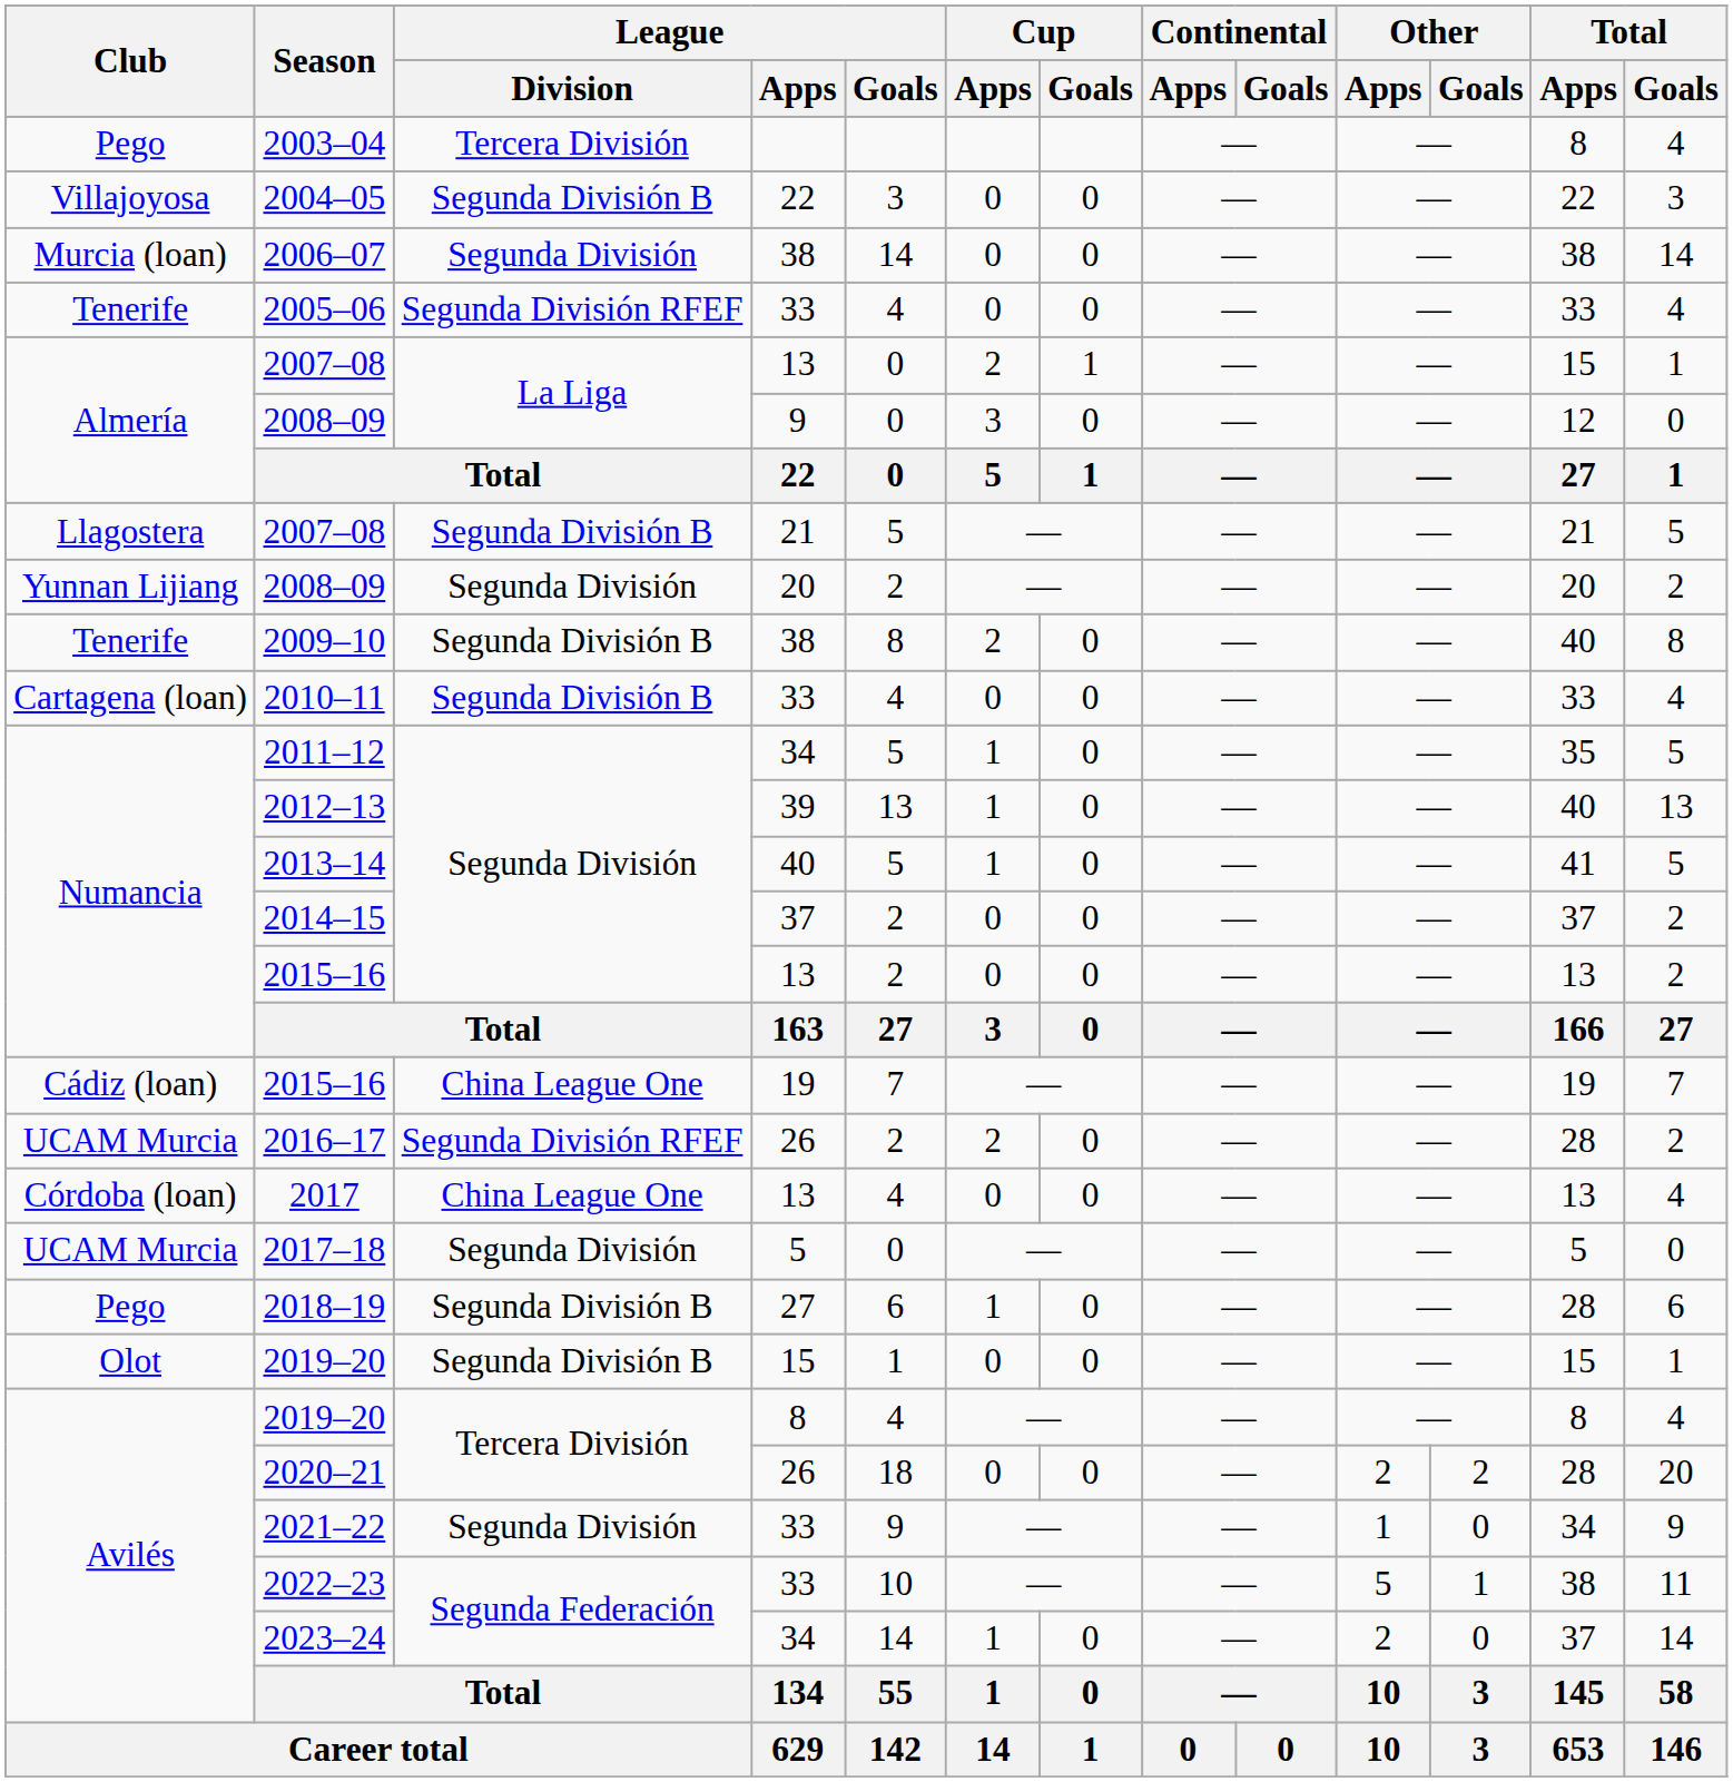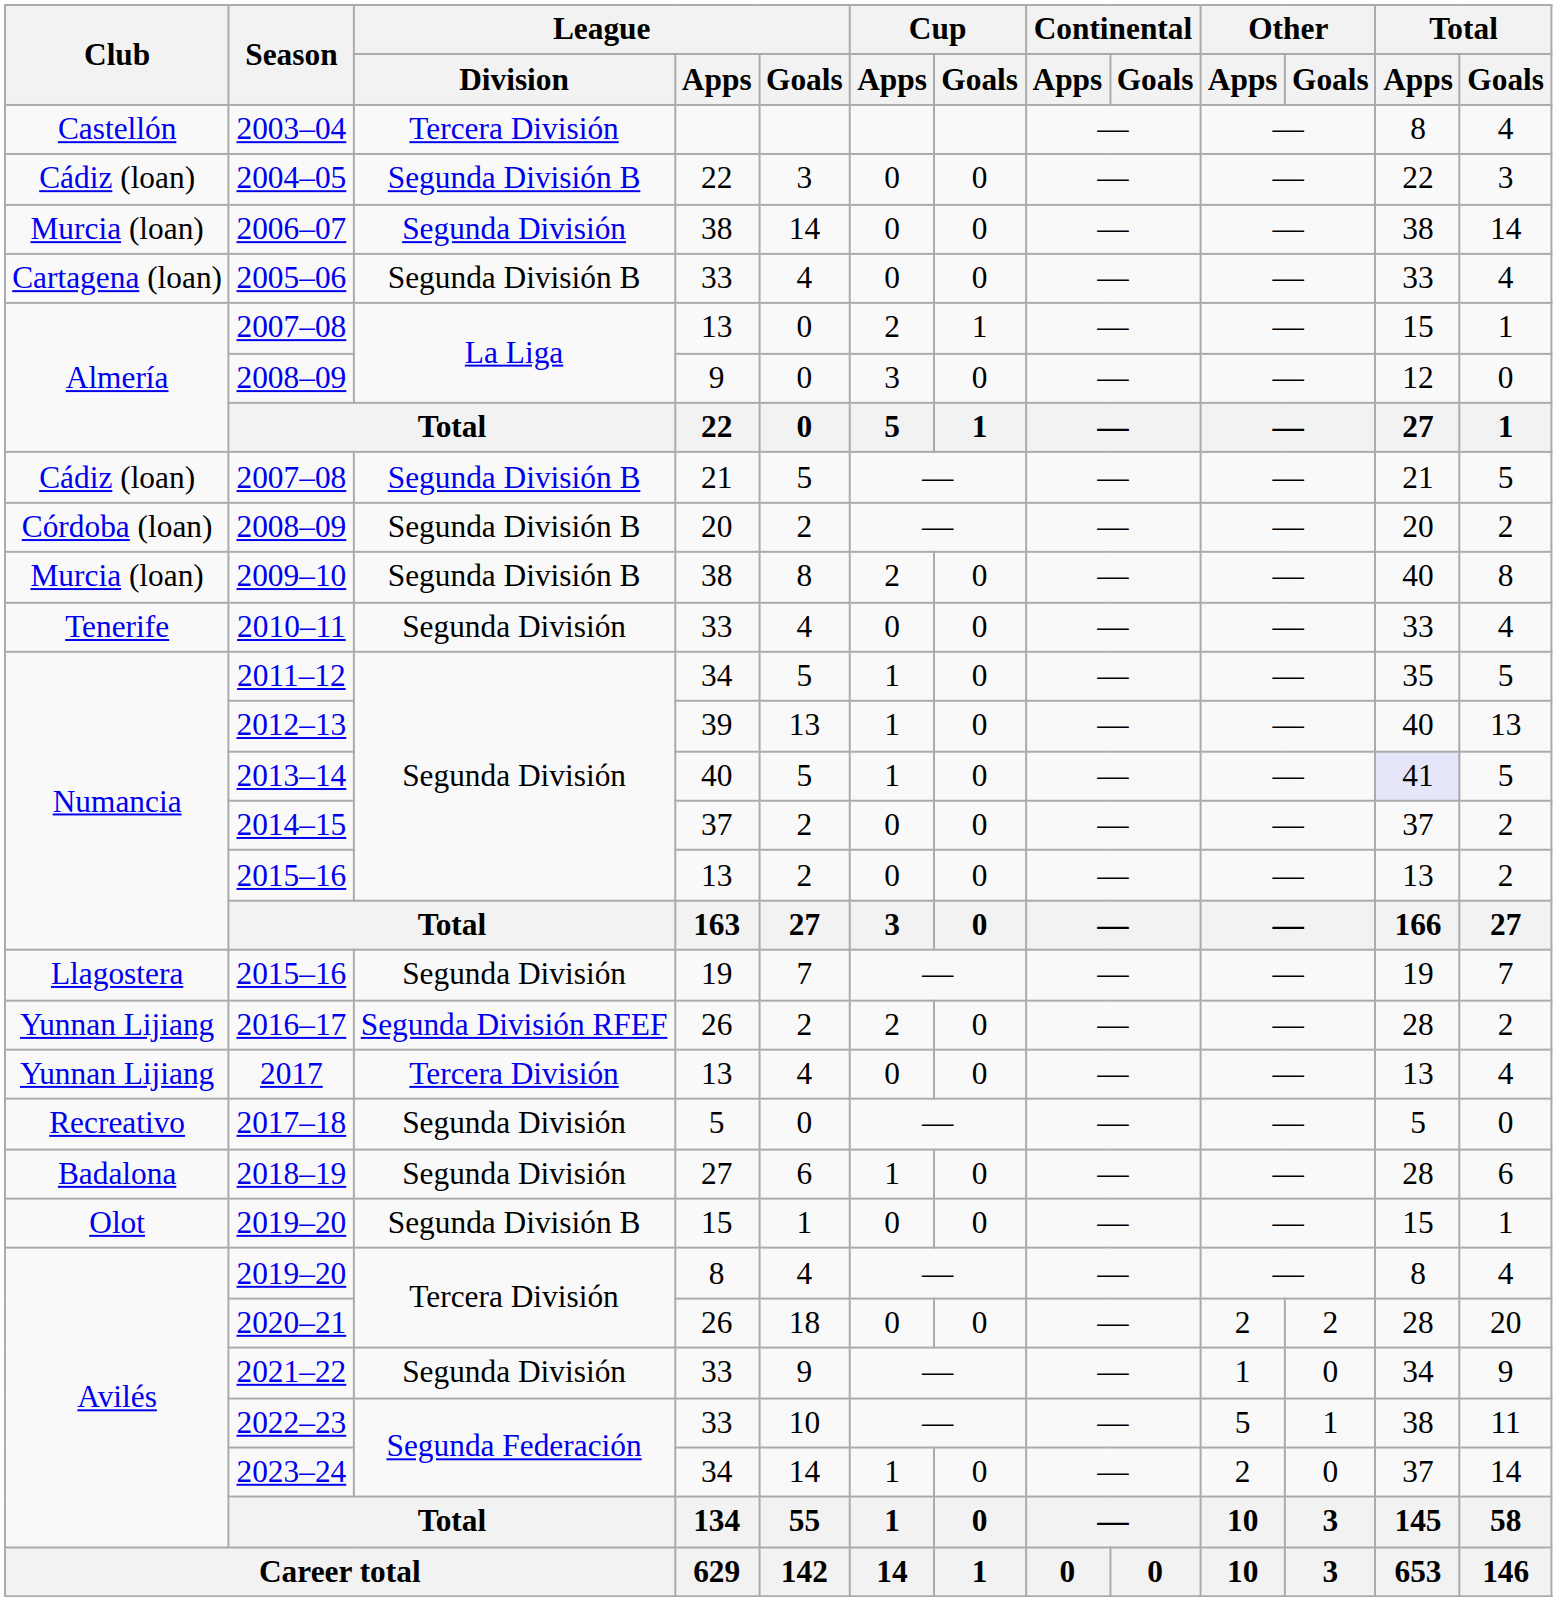2003–04 | Club: Pego -> Castellón
2004–05 | Club: Villajoyosa -> Cádiz (loan)
2005–06 | Club: Tenerife -> Cartagena (loan)
2005–06 | League / Division: Segunda División RFEF -> Segunda División B
2007–08 / 21 | Club: Llagostera -> Cádiz (loan)
2008–09 / 20 | Club: Yunnan Lijiang -> Córdoba (loan)
2008–09 / 20 | League / Division: Segunda División -> Segunda División B
2009–10 | Club: Tenerife -> Murcia (loan)
2010–11 | Club: Cartagena (loan) -> Tenerife
2010–11 | League / Division: Segunda División B -> Segunda División
2013–14 | Total / Apps: no background -> lavender background
2015–16 / 19 | Club: Cádiz (loan) -> Llagostera
2015–16 / 19 | League / Division: China League One -> Segunda División
2016–17 | Club: UCAM Murcia -> Yunnan Lijiang
2017 | Club: Córdoba (loan) -> Yunnan Lijiang
2017 | League / Division: China League One -> Tercera División
2017–18 | Club: UCAM Murcia -> Recreativo
2018–19 | Club: Pego -> Badalona
2018–19 | League / Division: Segunda División B -> Segunda División
